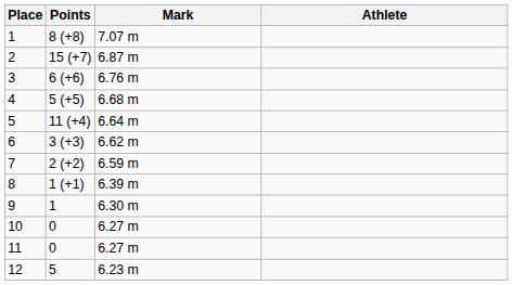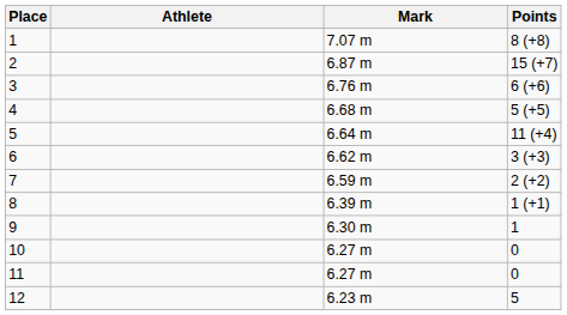columns swapped: Athlete <-> Points
